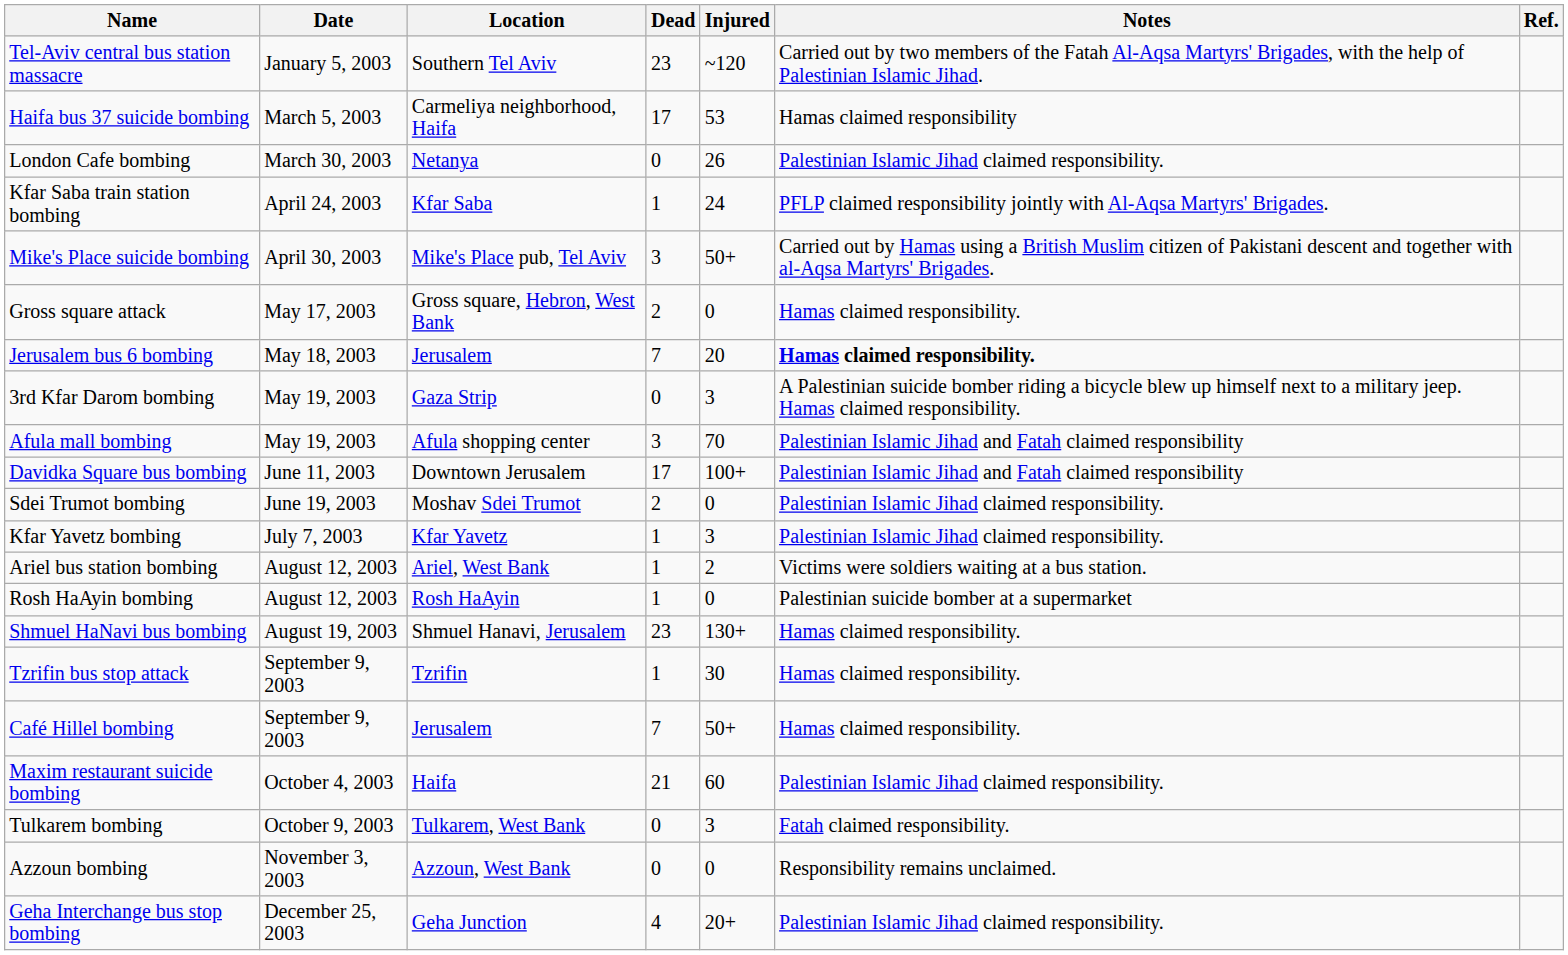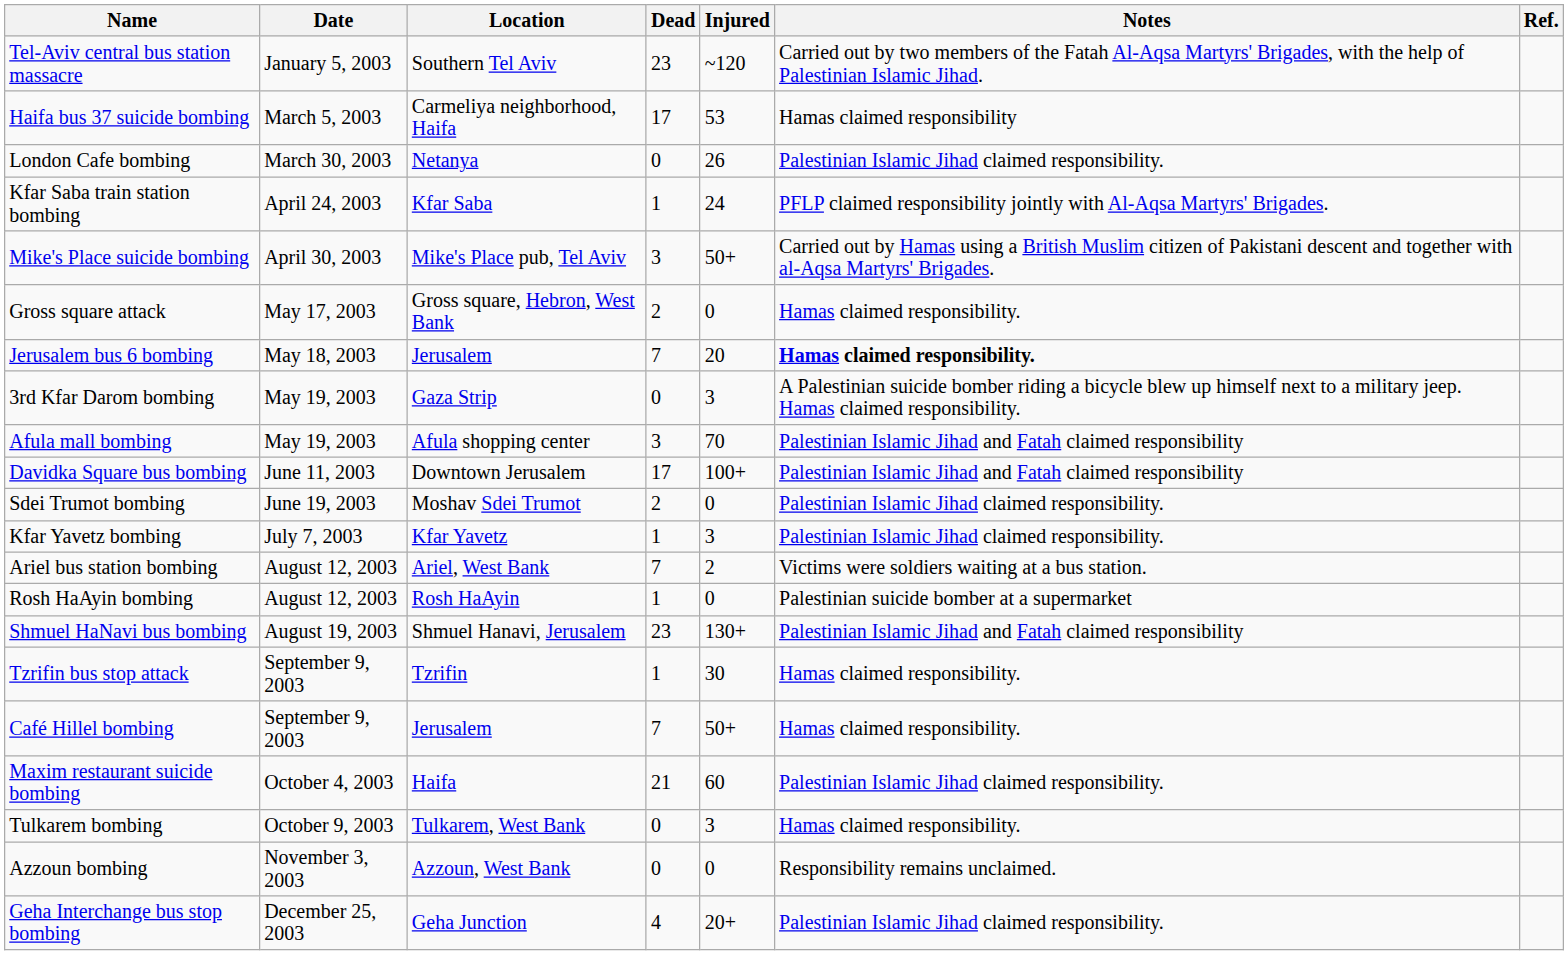Ariel bus station bombing | Dead: 1 -> 7
Shmuel HaNavi bus bombing | Notes: Hamas claimed responsibility. -> Palestinian Islamic Jihad and Fatah claimed responsibility
Tulkarem bombing | Notes: Fatah claimed responsibility. -> Hamas claimed responsibility.
